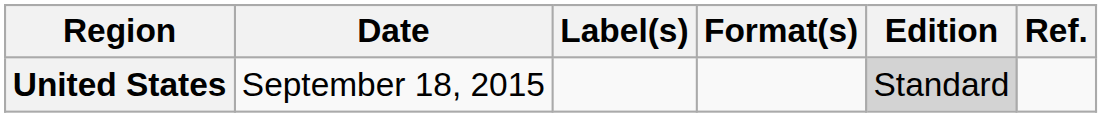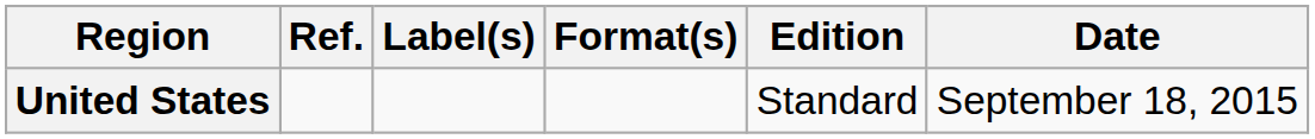columns swapped: Date <-> Ref.
United States | Edition: lightgrey background -> no background
